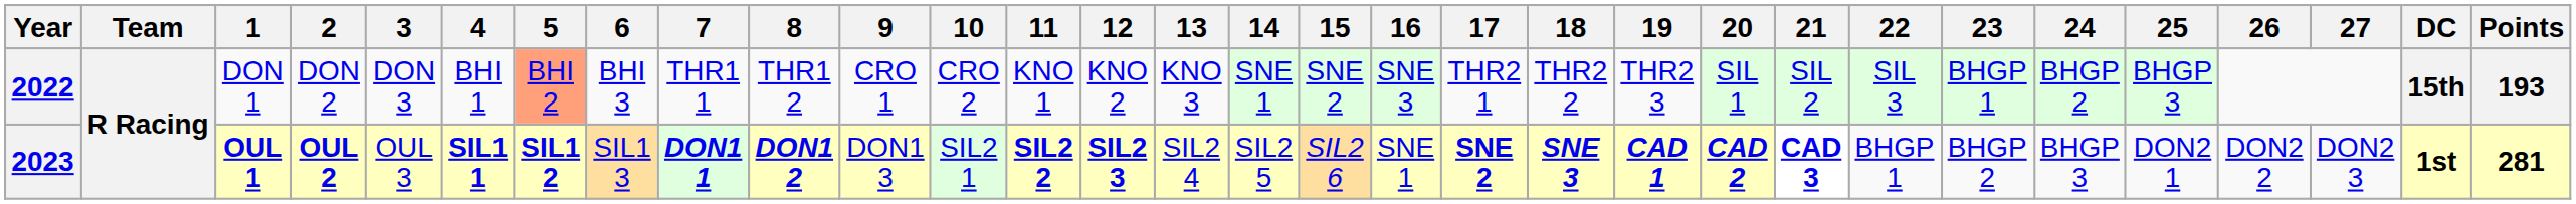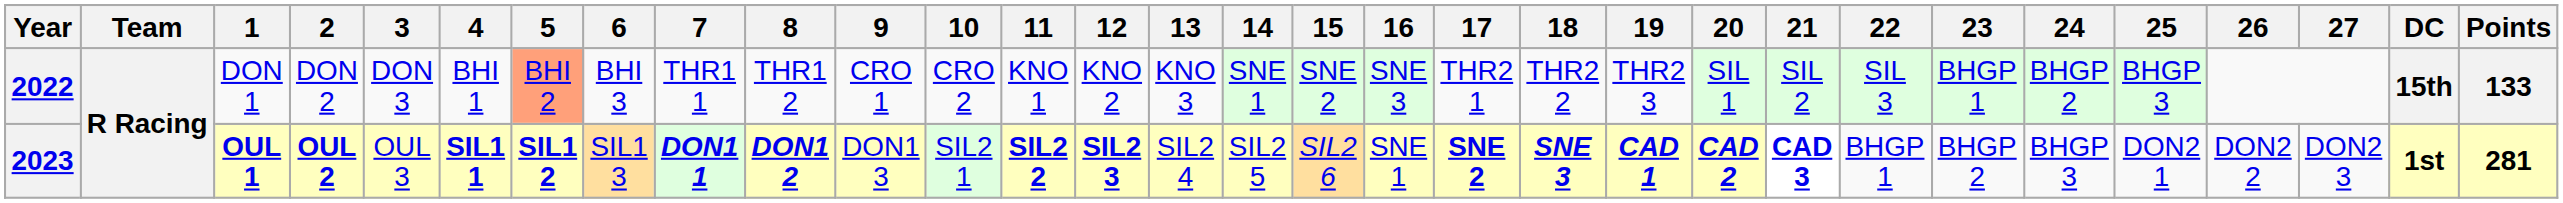2022 | Points: 193 -> 133
